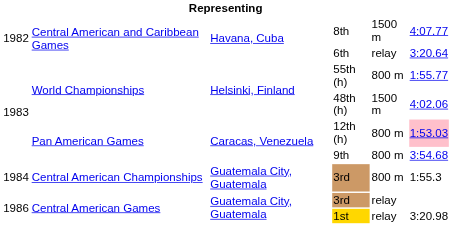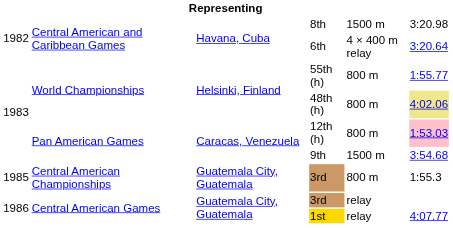8th | column 6: 4:07.77 -> 3:20.98
6th | column 5: relay -> 4 × 400 m relay
48th (h) | column 5: 1500 m -> 800 m
48th (h) | column 6: no background -> khaki background
9th | column 5: 800 m -> 1500 m
Central American Championships / 3rd | column 1: 1984 -> 1985
1st | column 6: 3:20.98 -> 4:07.77
